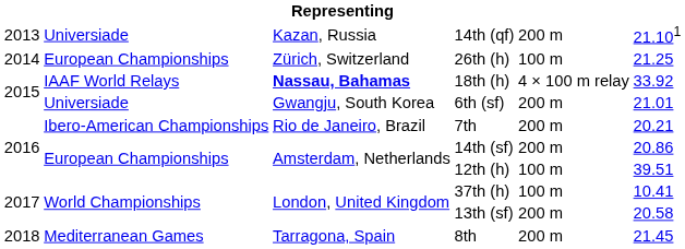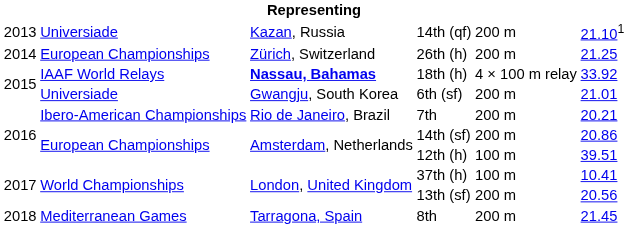26th (h) | column 5: 100 m -> 200 m
13th (sf) | column 6: 20.58 -> 20.56
